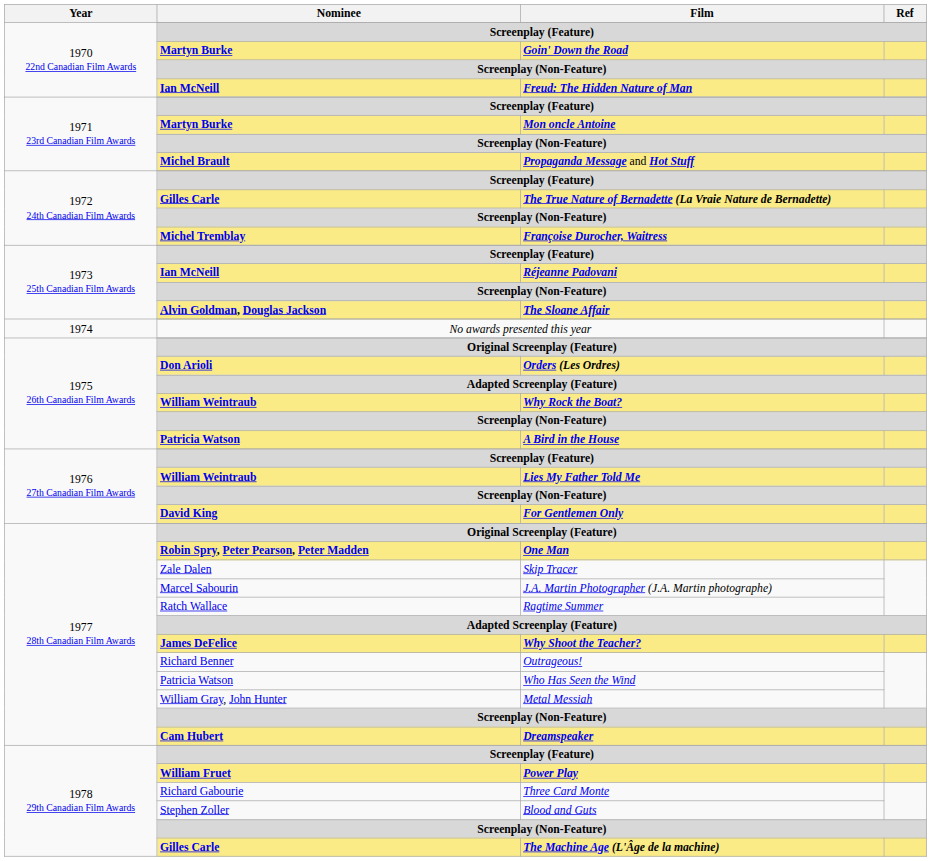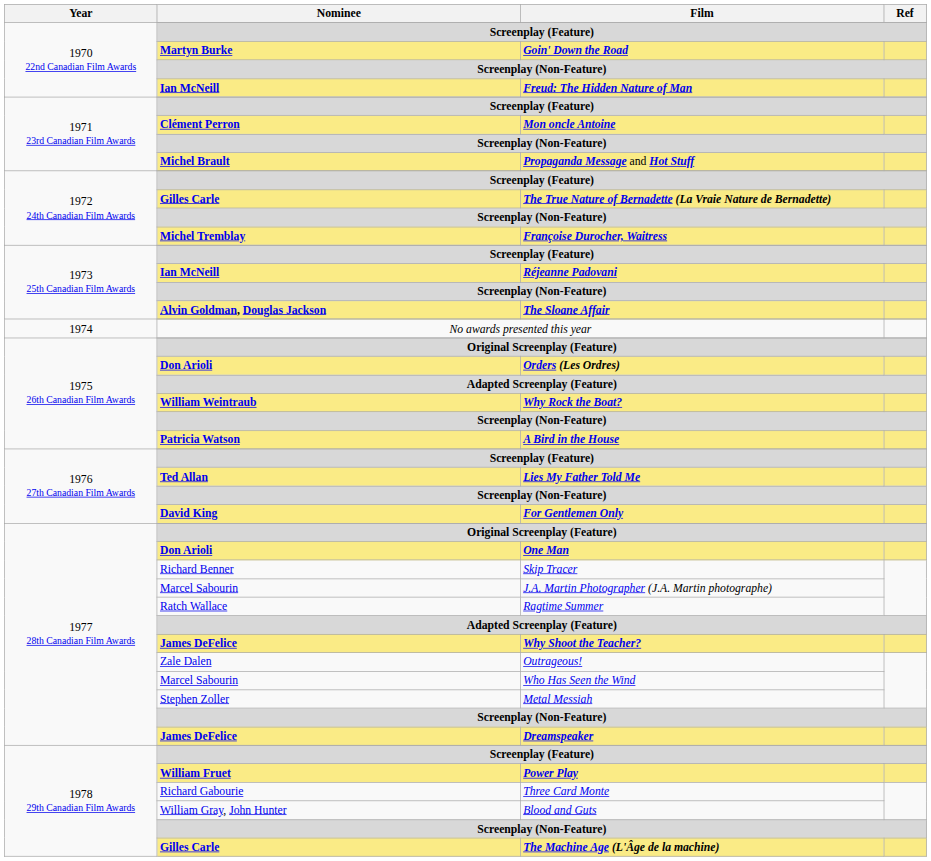Mon oncle Antoine | Nominee: Martyn Burke -> Clément Perron
Lies My Father Told Me | Nominee: William Weintraub -> Ted Allan
One Man | Nominee: Robin Spry, Peter Pearson, Peter Madden -> Don Arioli
Skip Tracer | Nominee: Zale Dalen -> Richard Benner
Outrageous! | Nominee: Richard Benner -> Zale Dalen
Who Has Seen the Wind | Nominee: Patricia Watson -> Marcel Sabourin
Metal Messiah | Nominee: William Gray, John Hunter -> Stephen Zoller
Dreamspeaker | Nominee: Cam Hubert -> James DeFelice
Blood and Guts | Nominee: Stephen Zoller -> William Gray, John Hunter
